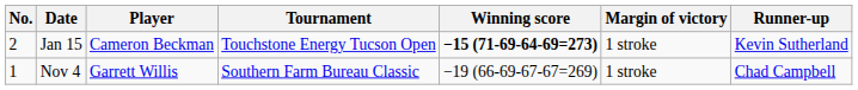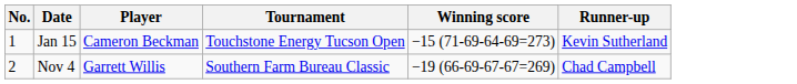- column: Margin of victory | 1 stroke | 1 stroke
Jan 15 | No.: 2 -> 1
Jan 15 | Winning score: bold -> normal
Nov 4 | No.: 1 -> 2
